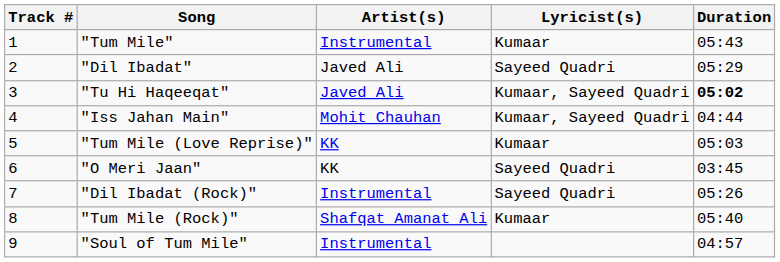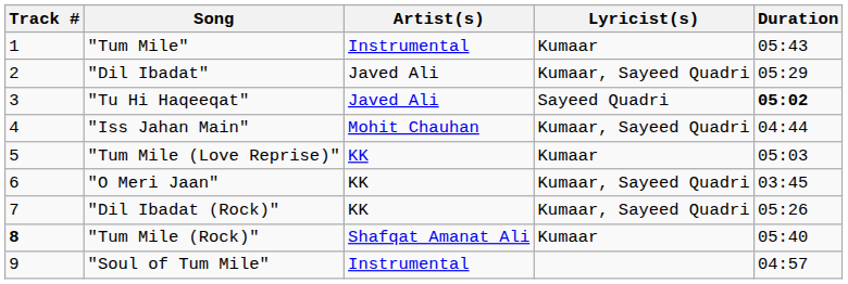"Dil Ibadat" | Lyricist(s): Sayeed Quadri -> Kumaar, Sayeed Quadri
"Tu Hi Haqeeqat" | Lyricist(s): Kumaar, Sayeed Quadri -> Sayeed Quadri
"O Meri Jaan" | Lyricist(s): Sayeed Quadri -> Kumaar, Sayeed Quadri
"Dil Ibadat (Rock)" | Artist(s): Instrumental -> KK
"Dil Ibadat (Rock)" | Lyricist(s): Sayeed Quadri -> Kumaar, Sayeed Quadri
"Tum Mile (Rock)" | Track #: normal -> bold
